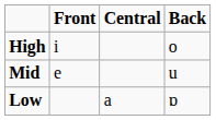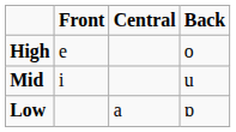High | Front: i -> e
Mid | Front: e -> i
